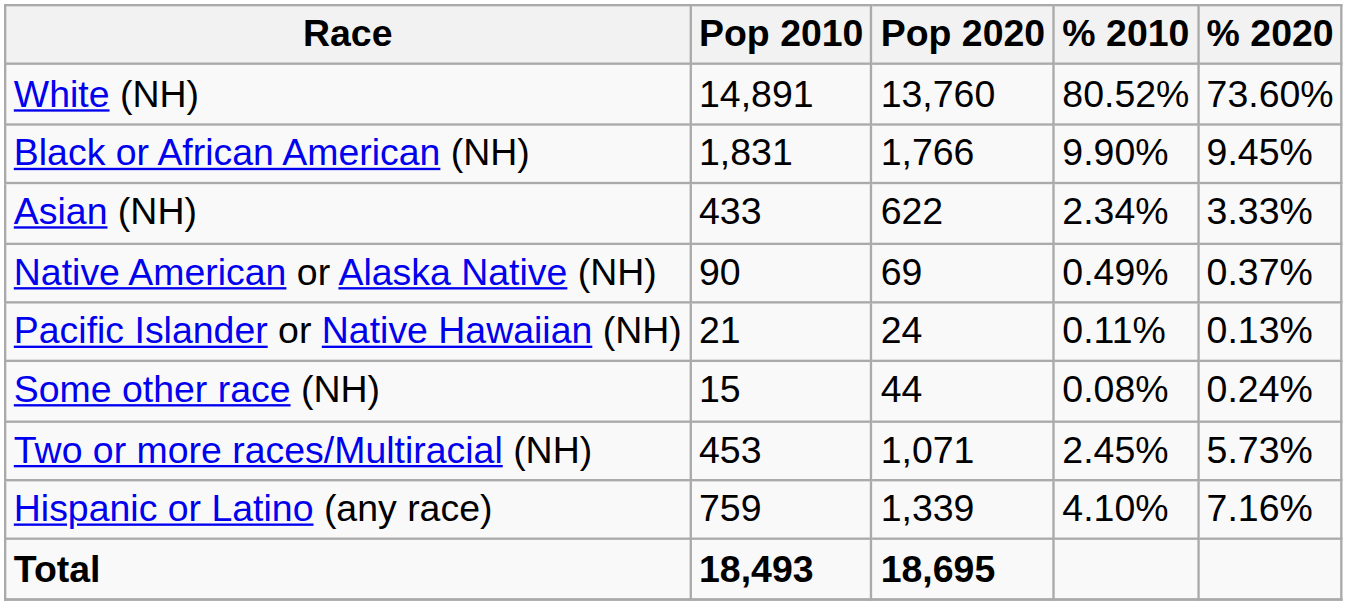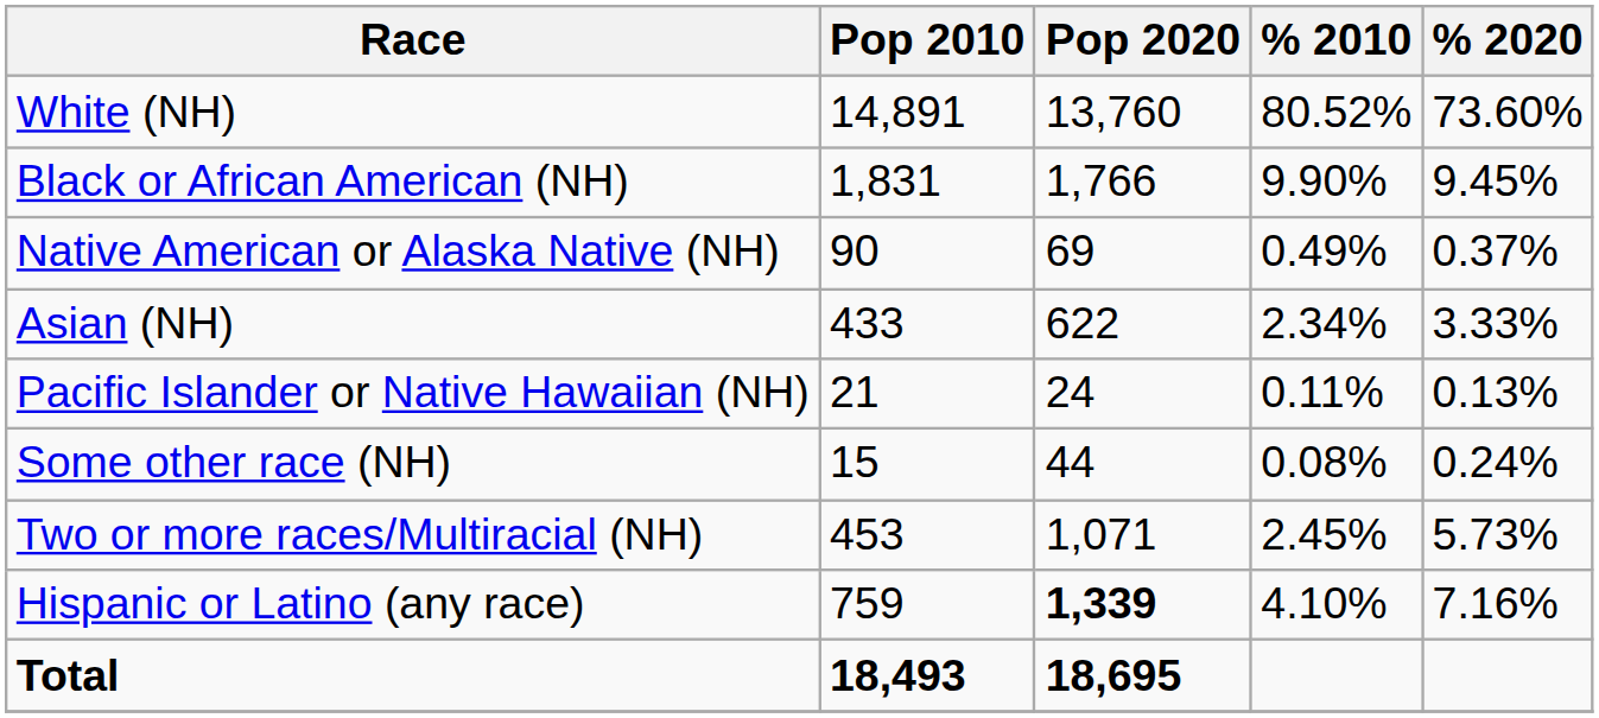rows swapped: Native American or Alaska Native (NH) <-> Asian (NH)
Hispanic or Latino (any race) | Pop 2020: normal -> bold
